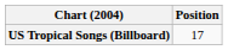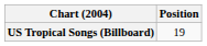US Tropical Songs (Billboard) | Position: 17 -> 19
